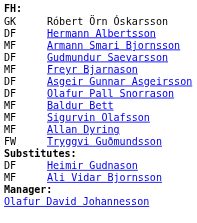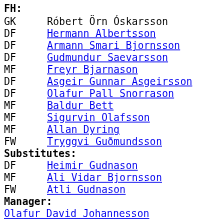Armann Smari Bjornsson | column 1: MF -> DF
+ row: FW | Atli Gudnason
